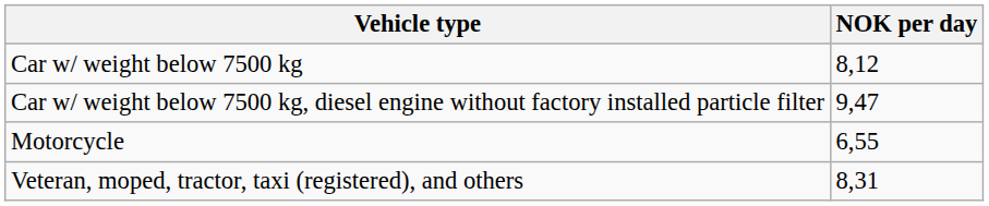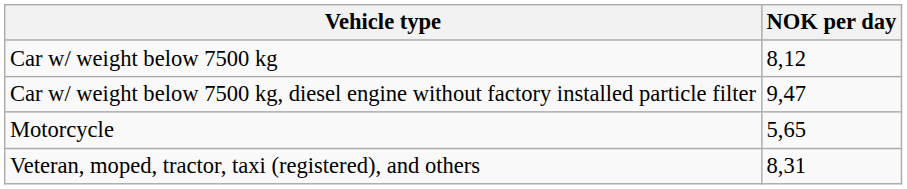Motorcycle | NOK per day: 6,55 -> 5,65
